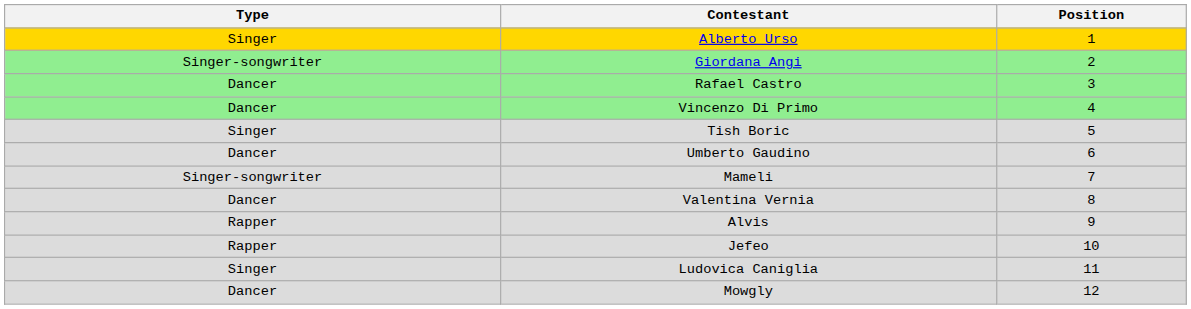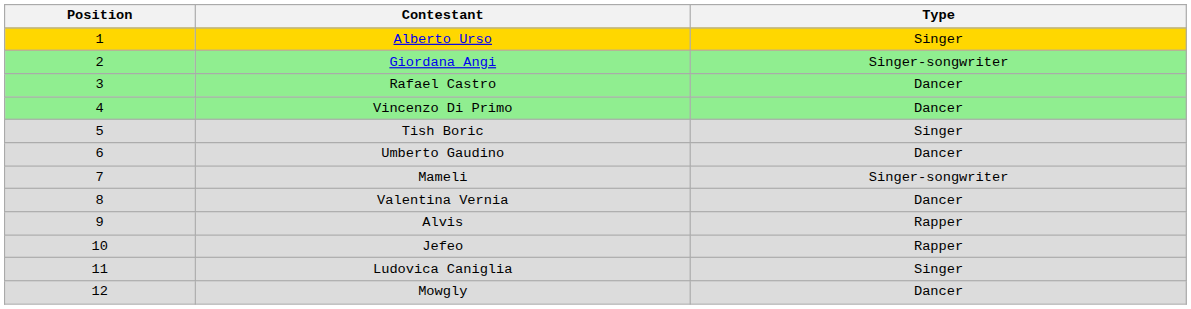columns swapped: Position <-> Type
